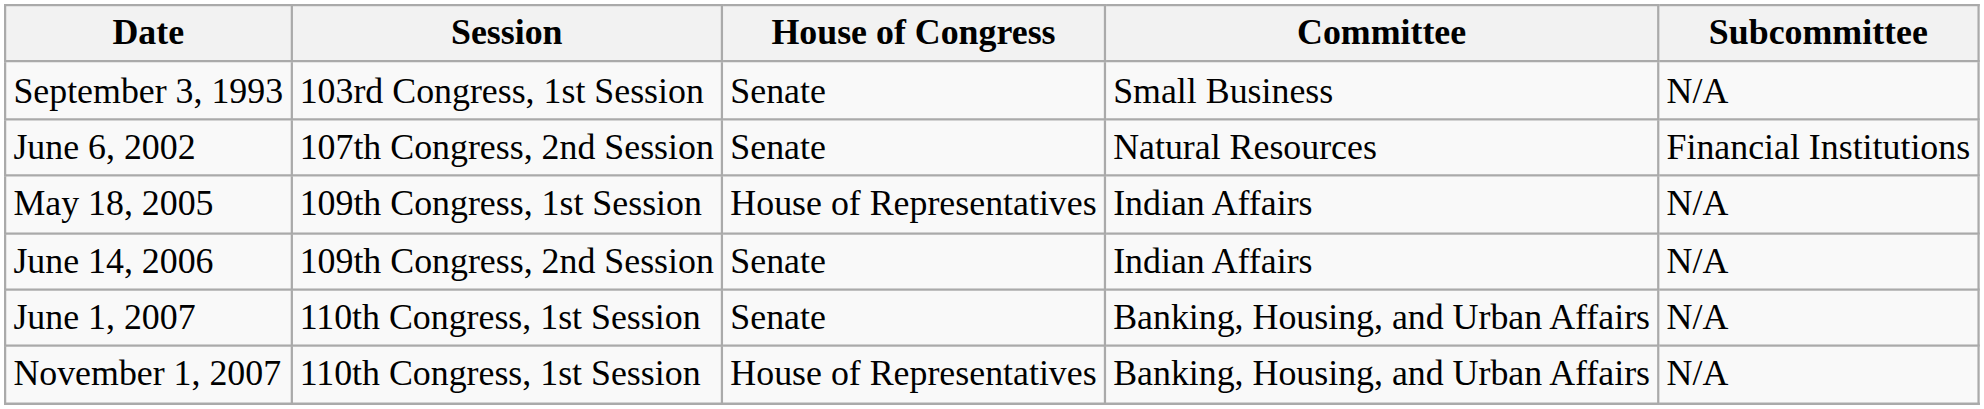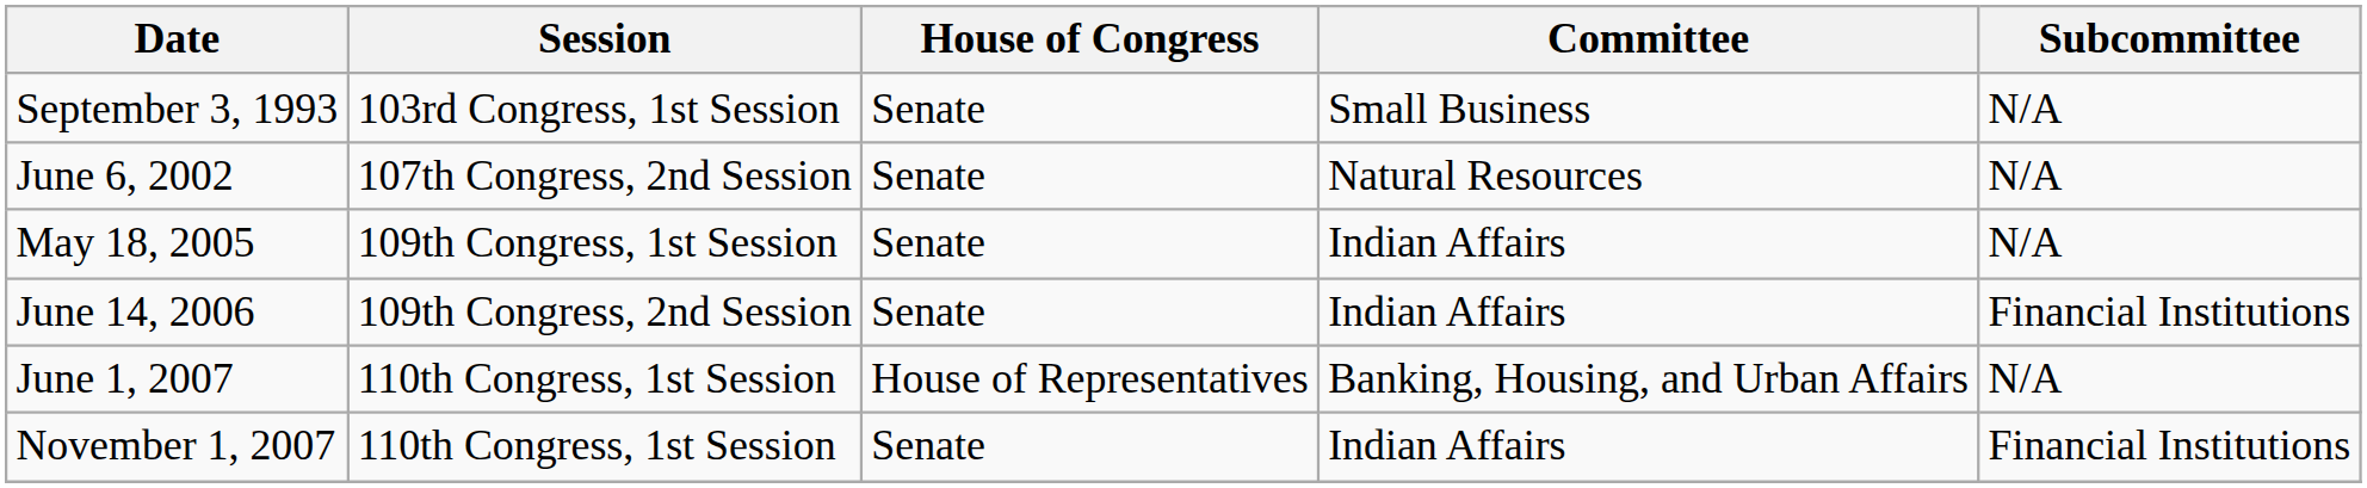June 6, 2002 | Subcommittee: Financial Institutions -> N/A
May 18, 2005 | House of Congress: House of Representatives -> Senate
June 14, 2006 | Subcommittee: N/A -> Financial Institutions
June 1, 2007 | House of Congress: Senate -> House of Representatives
November 1, 2007 | House of Congress: House of Representatives -> Senate
November 1, 2007 | Committee: Banking, Housing, and Urban Affairs -> Indian Affairs
November 1, 2007 | Subcommittee: N/A -> Financial Institutions
